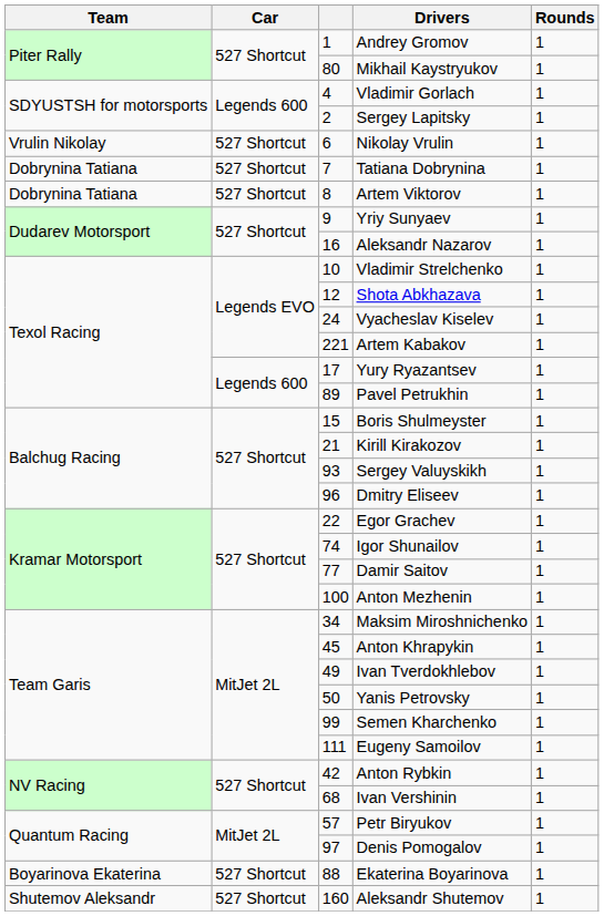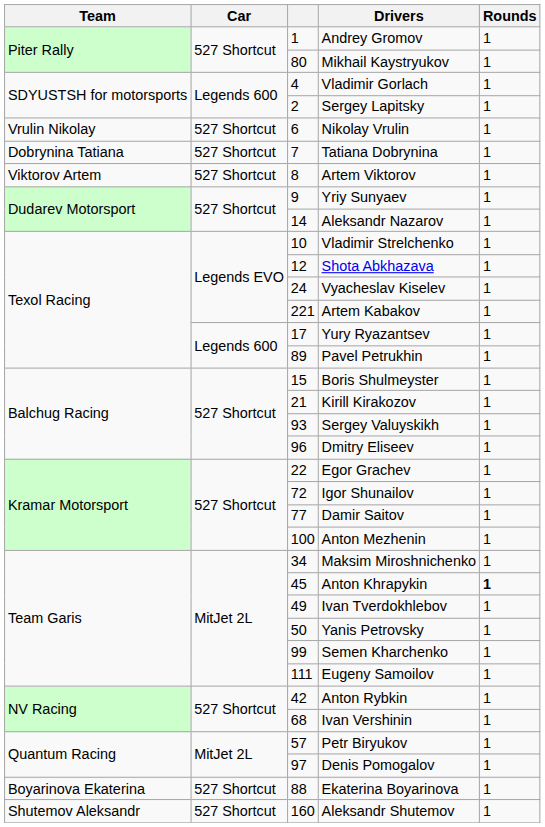Artem Viktorov | Team: Dobrynina Tatiana -> Viktorov Artem
Aleksandr Nazarov | column 3: 16 -> 14
Igor Shunailov | column 3: 74 -> 72
Anton Khrapykin | Rounds: normal -> bold
